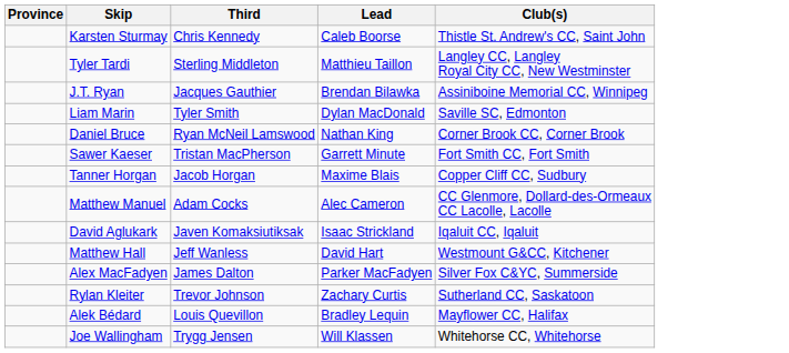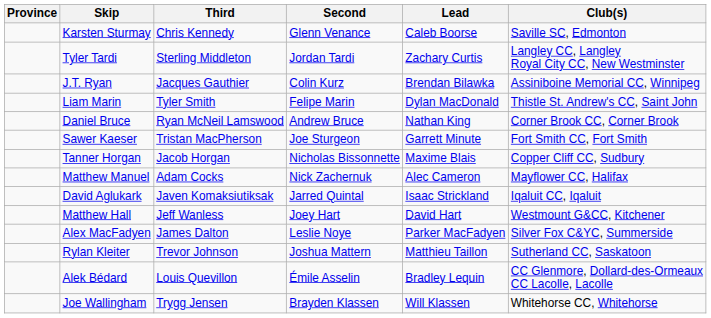+ column: Second | Glenn Venance | Jordan Tardi | Colin Kurz | Felipe Marin | Andrew Bruce | Joe Sturgeon | Nicholas Bissonnette | Nick Zachernuk | Jarred Quintal | Joey Hart | Leslie Noye | Joshua Mattern | Émile Asselin | Brayden Klassen
Karsten Sturmay | Club(s): Thistle St. Andrew's CC, Saint John -> Saville SC, Edmonton
Tyler Tardi | Lead: Matthieu Taillon -> Zachary Curtis
Liam Marin | Club(s): Saville SC, Edmonton -> Thistle St. Andrew's CC, Saint John
Matthew Manuel | Club(s): CC Glenmore, Dollard-des-Ormeaux CC Lacolle, Lacolle -> Mayflower CC, Halifax
Rylan Kleiter | Lead: Zachary Curtis -> Matthieu Taillon
Alek Bédard | Club(s): Mayflower CC, Halifax -> CC Glenmore, Dollard-des-Ormeaux CC Lacolle, Lacolle
